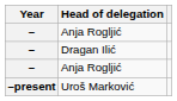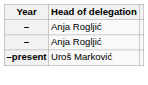- row: – | Dragan Ilić
